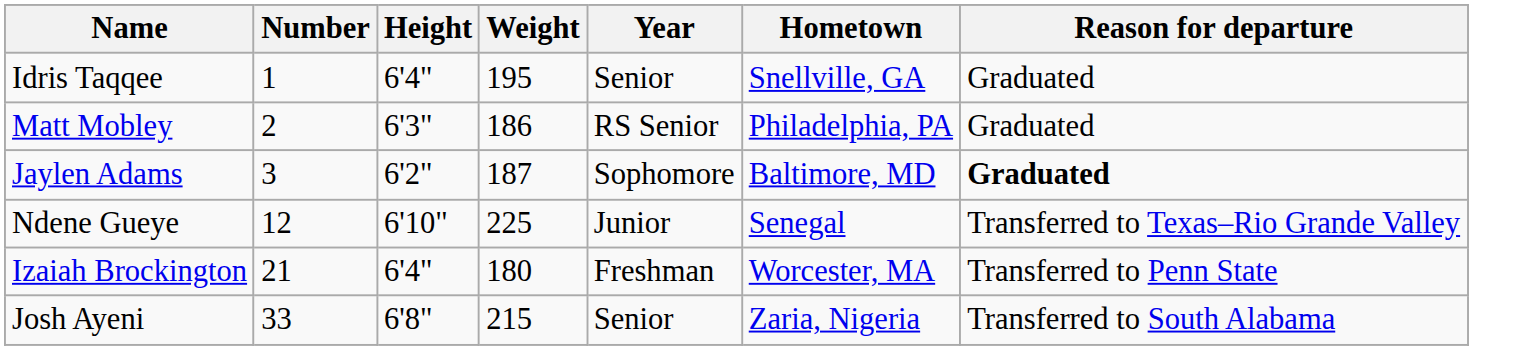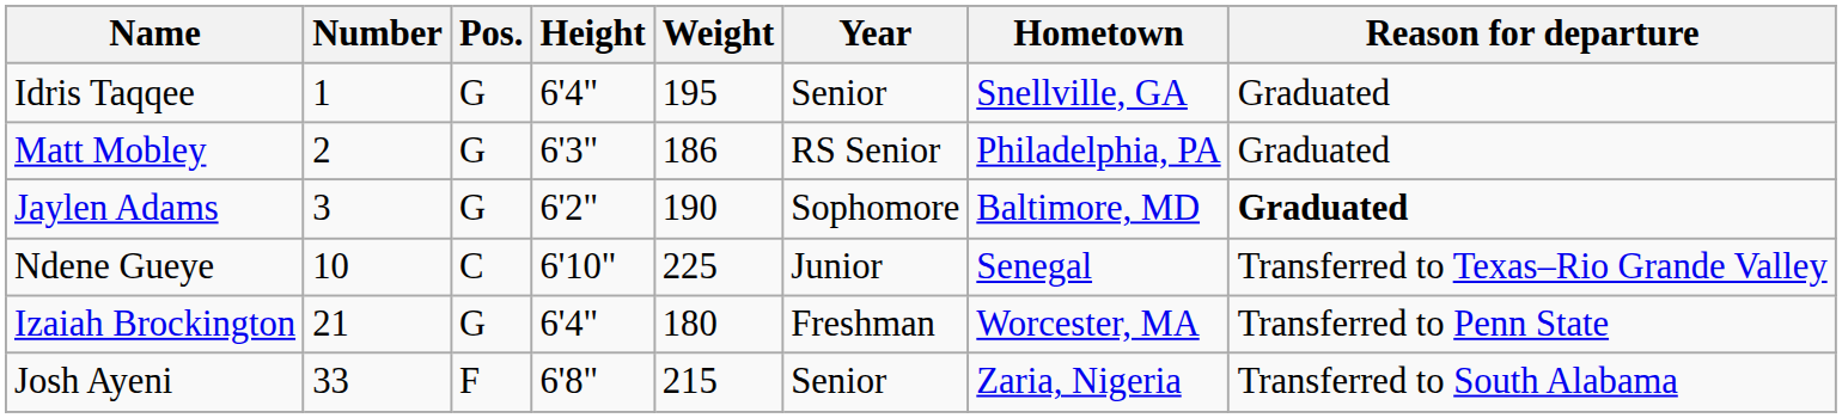+ column: Pos. | G | G | G | C | G | F
Jaylen Adams | Weight: 187 -> 190
Ndene Gueye | Number: 12 -> 10
